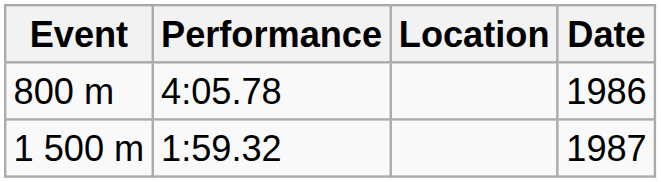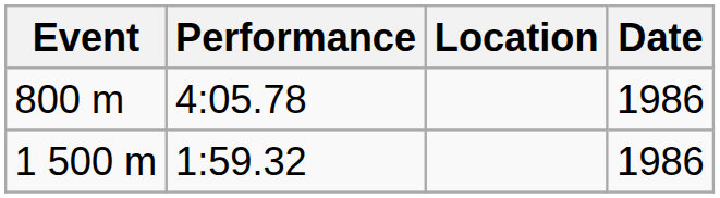1 500 m | Date: 1987 -> 1986
